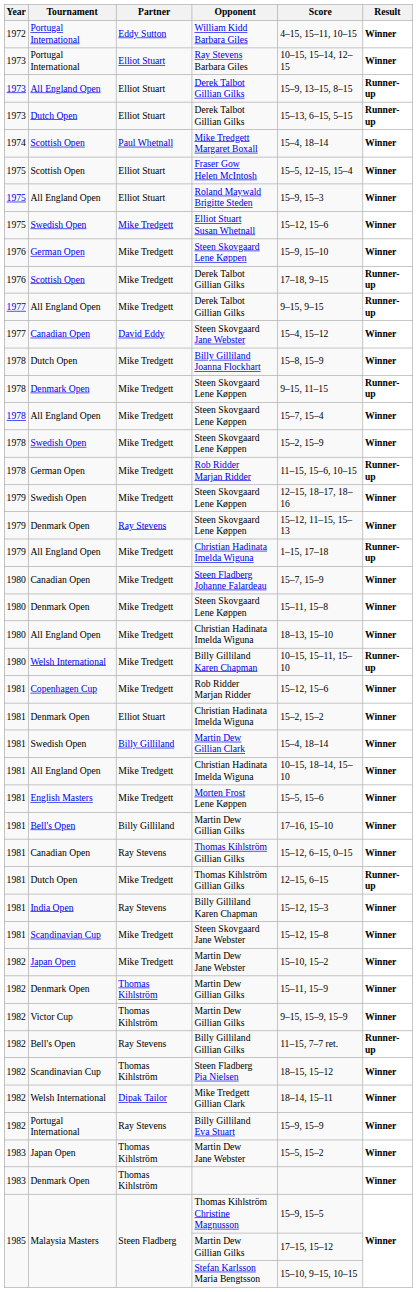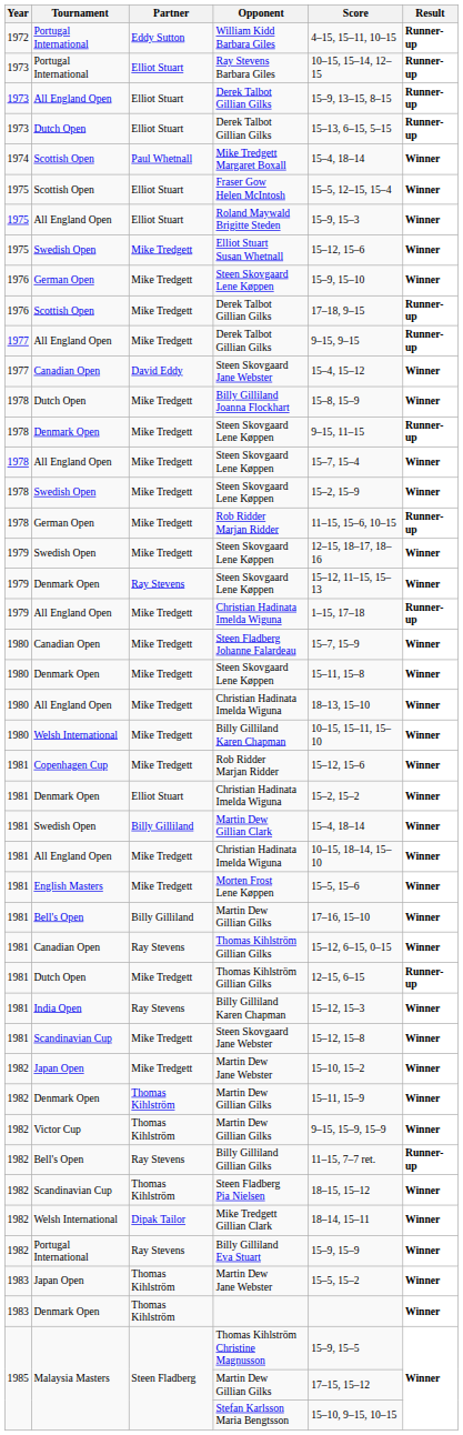William Kidd Barbara Giles | Result: Winner -> Runner-up
Ray Stevens Barbara Giles | Result: Winner -> Runner-up
Welsh International / Billy Gilliland Karen Chapman | Result: Runner-up -> Winner
